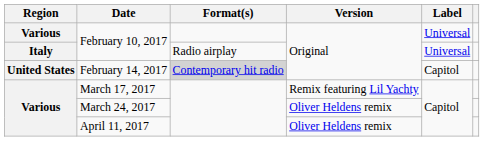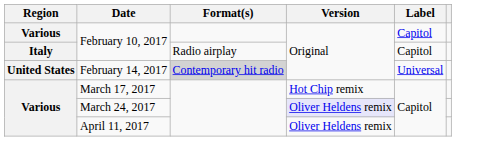Various / February 10, 2017 | Label: Universal -> Capitol
Italy / February 10, 2017 | Label: Universal -> Capitol
February 14, 2017 | Label: Capitol -> Universal
March 17, 2017 | Version: Remix featuring Lil Yachty -> Hot Chip remix
March 24, 2017 | Version: no background -> lavender background
